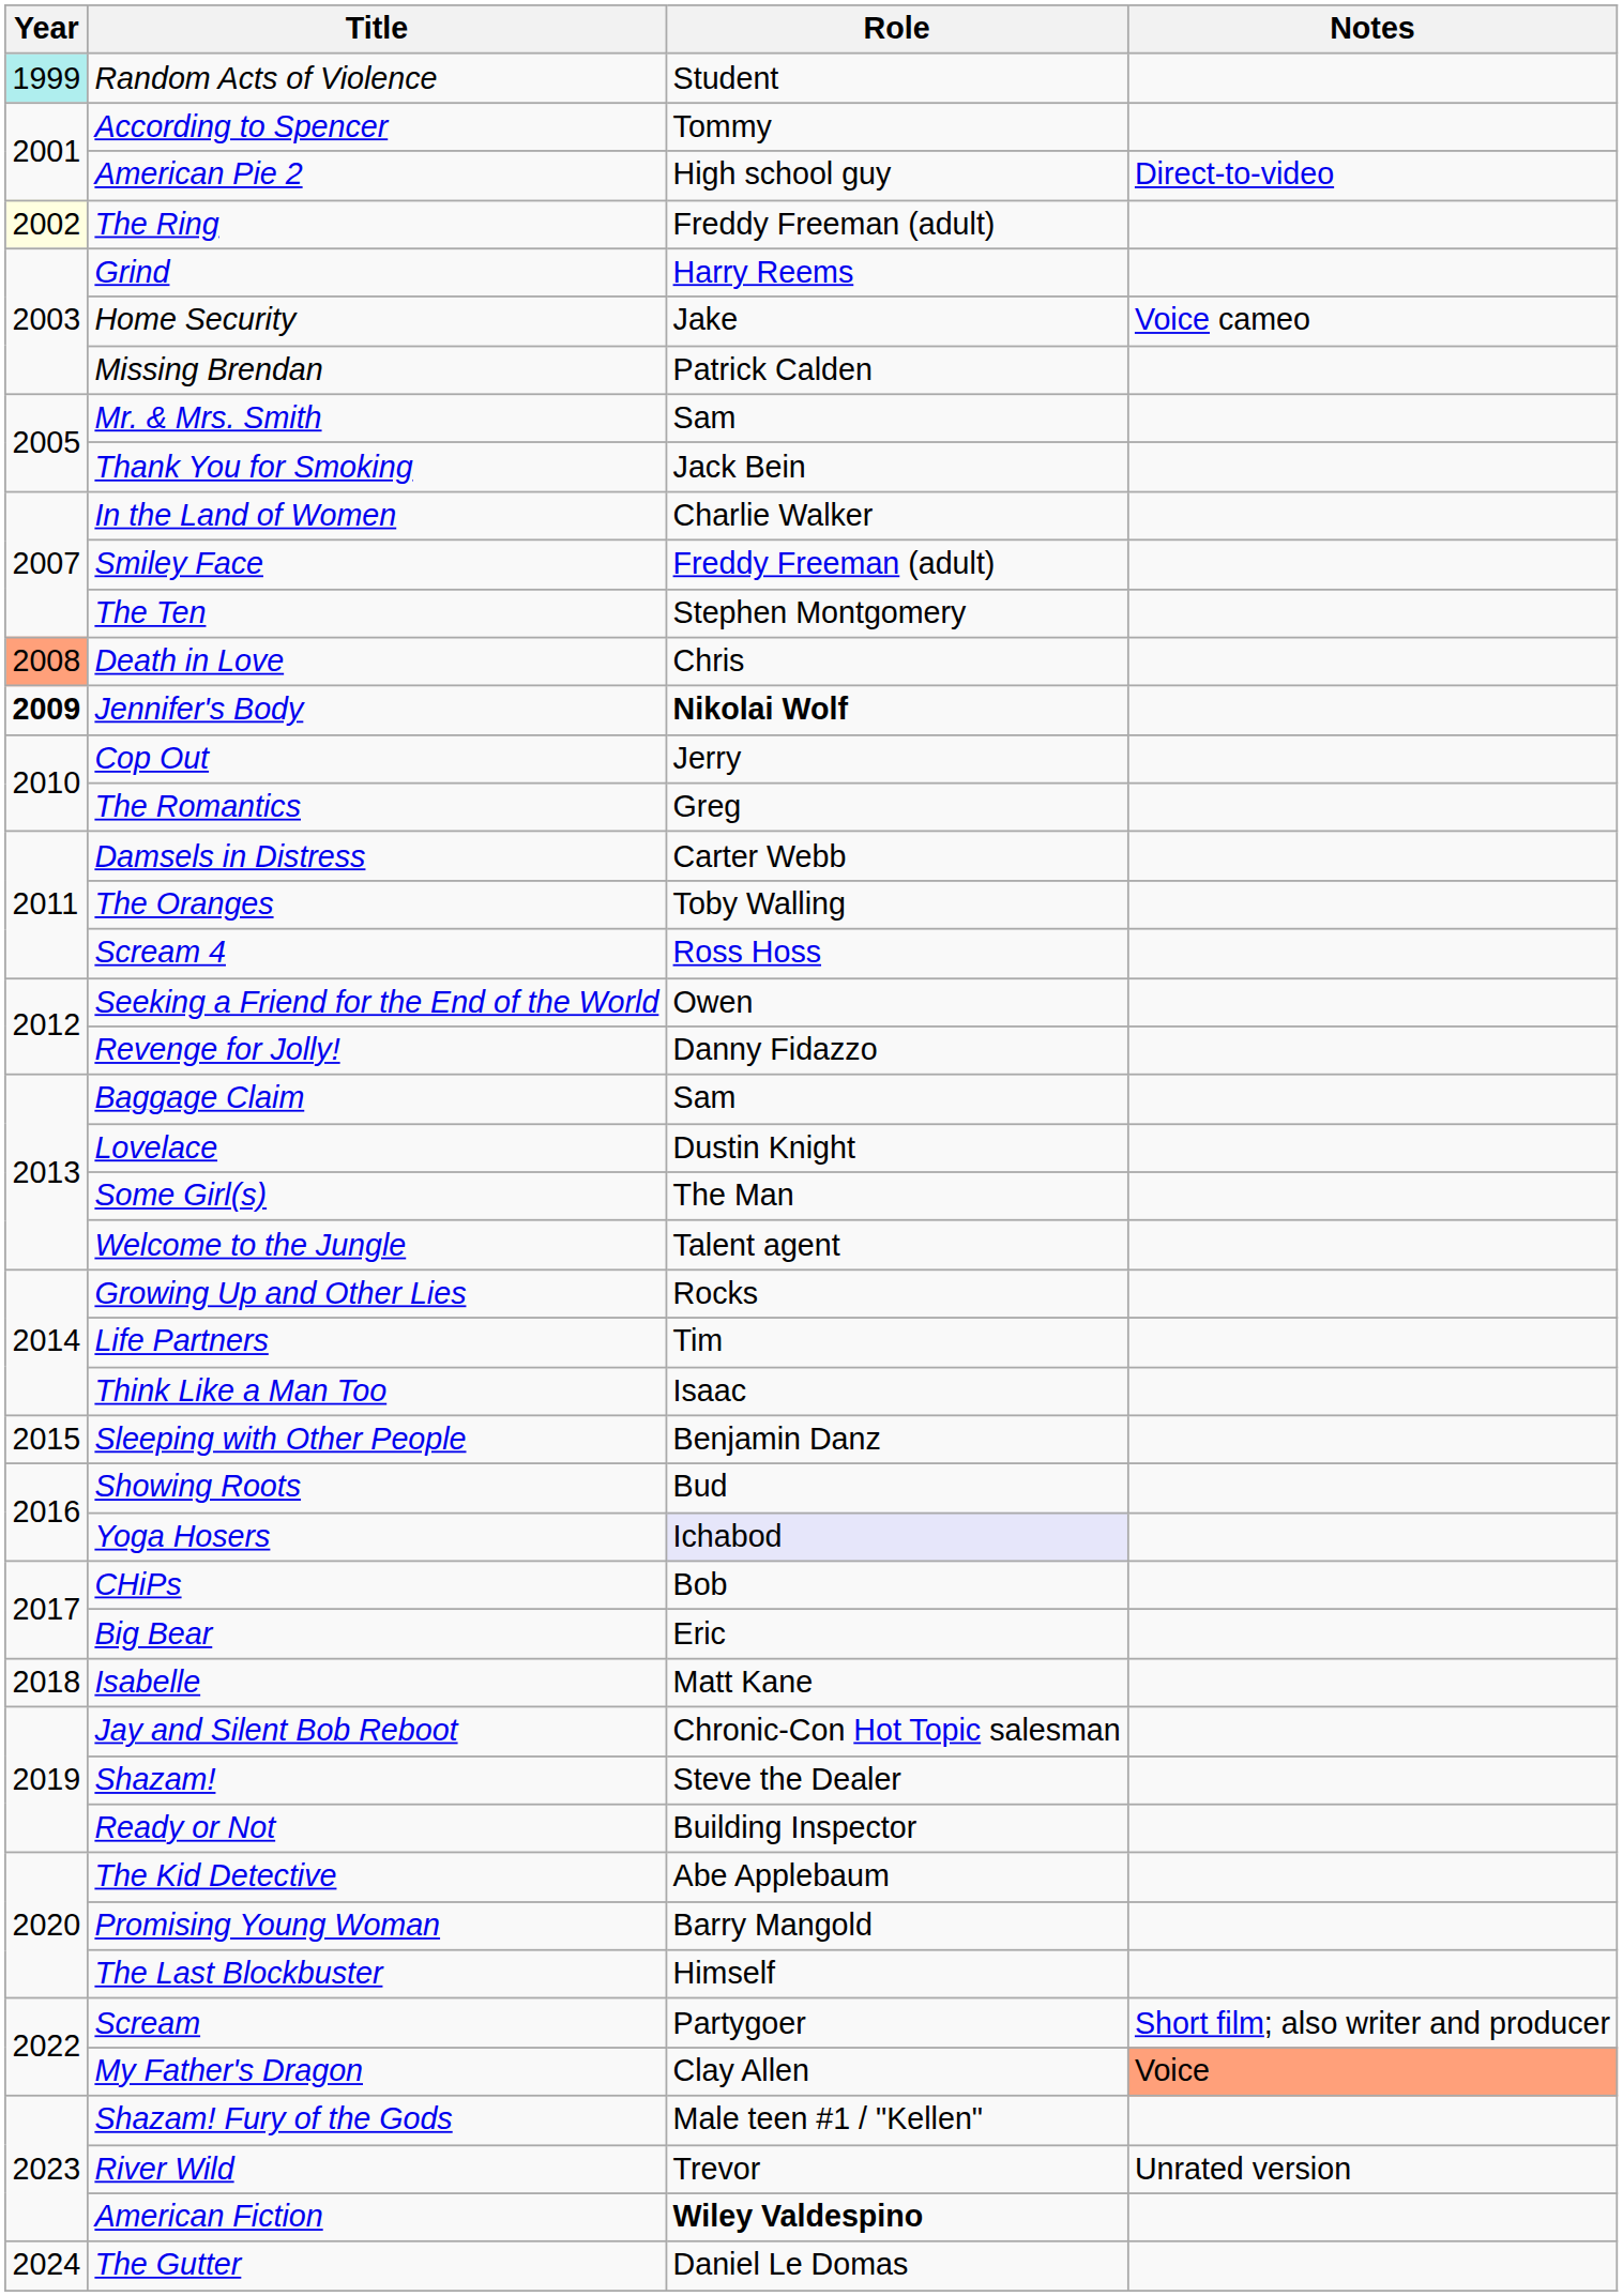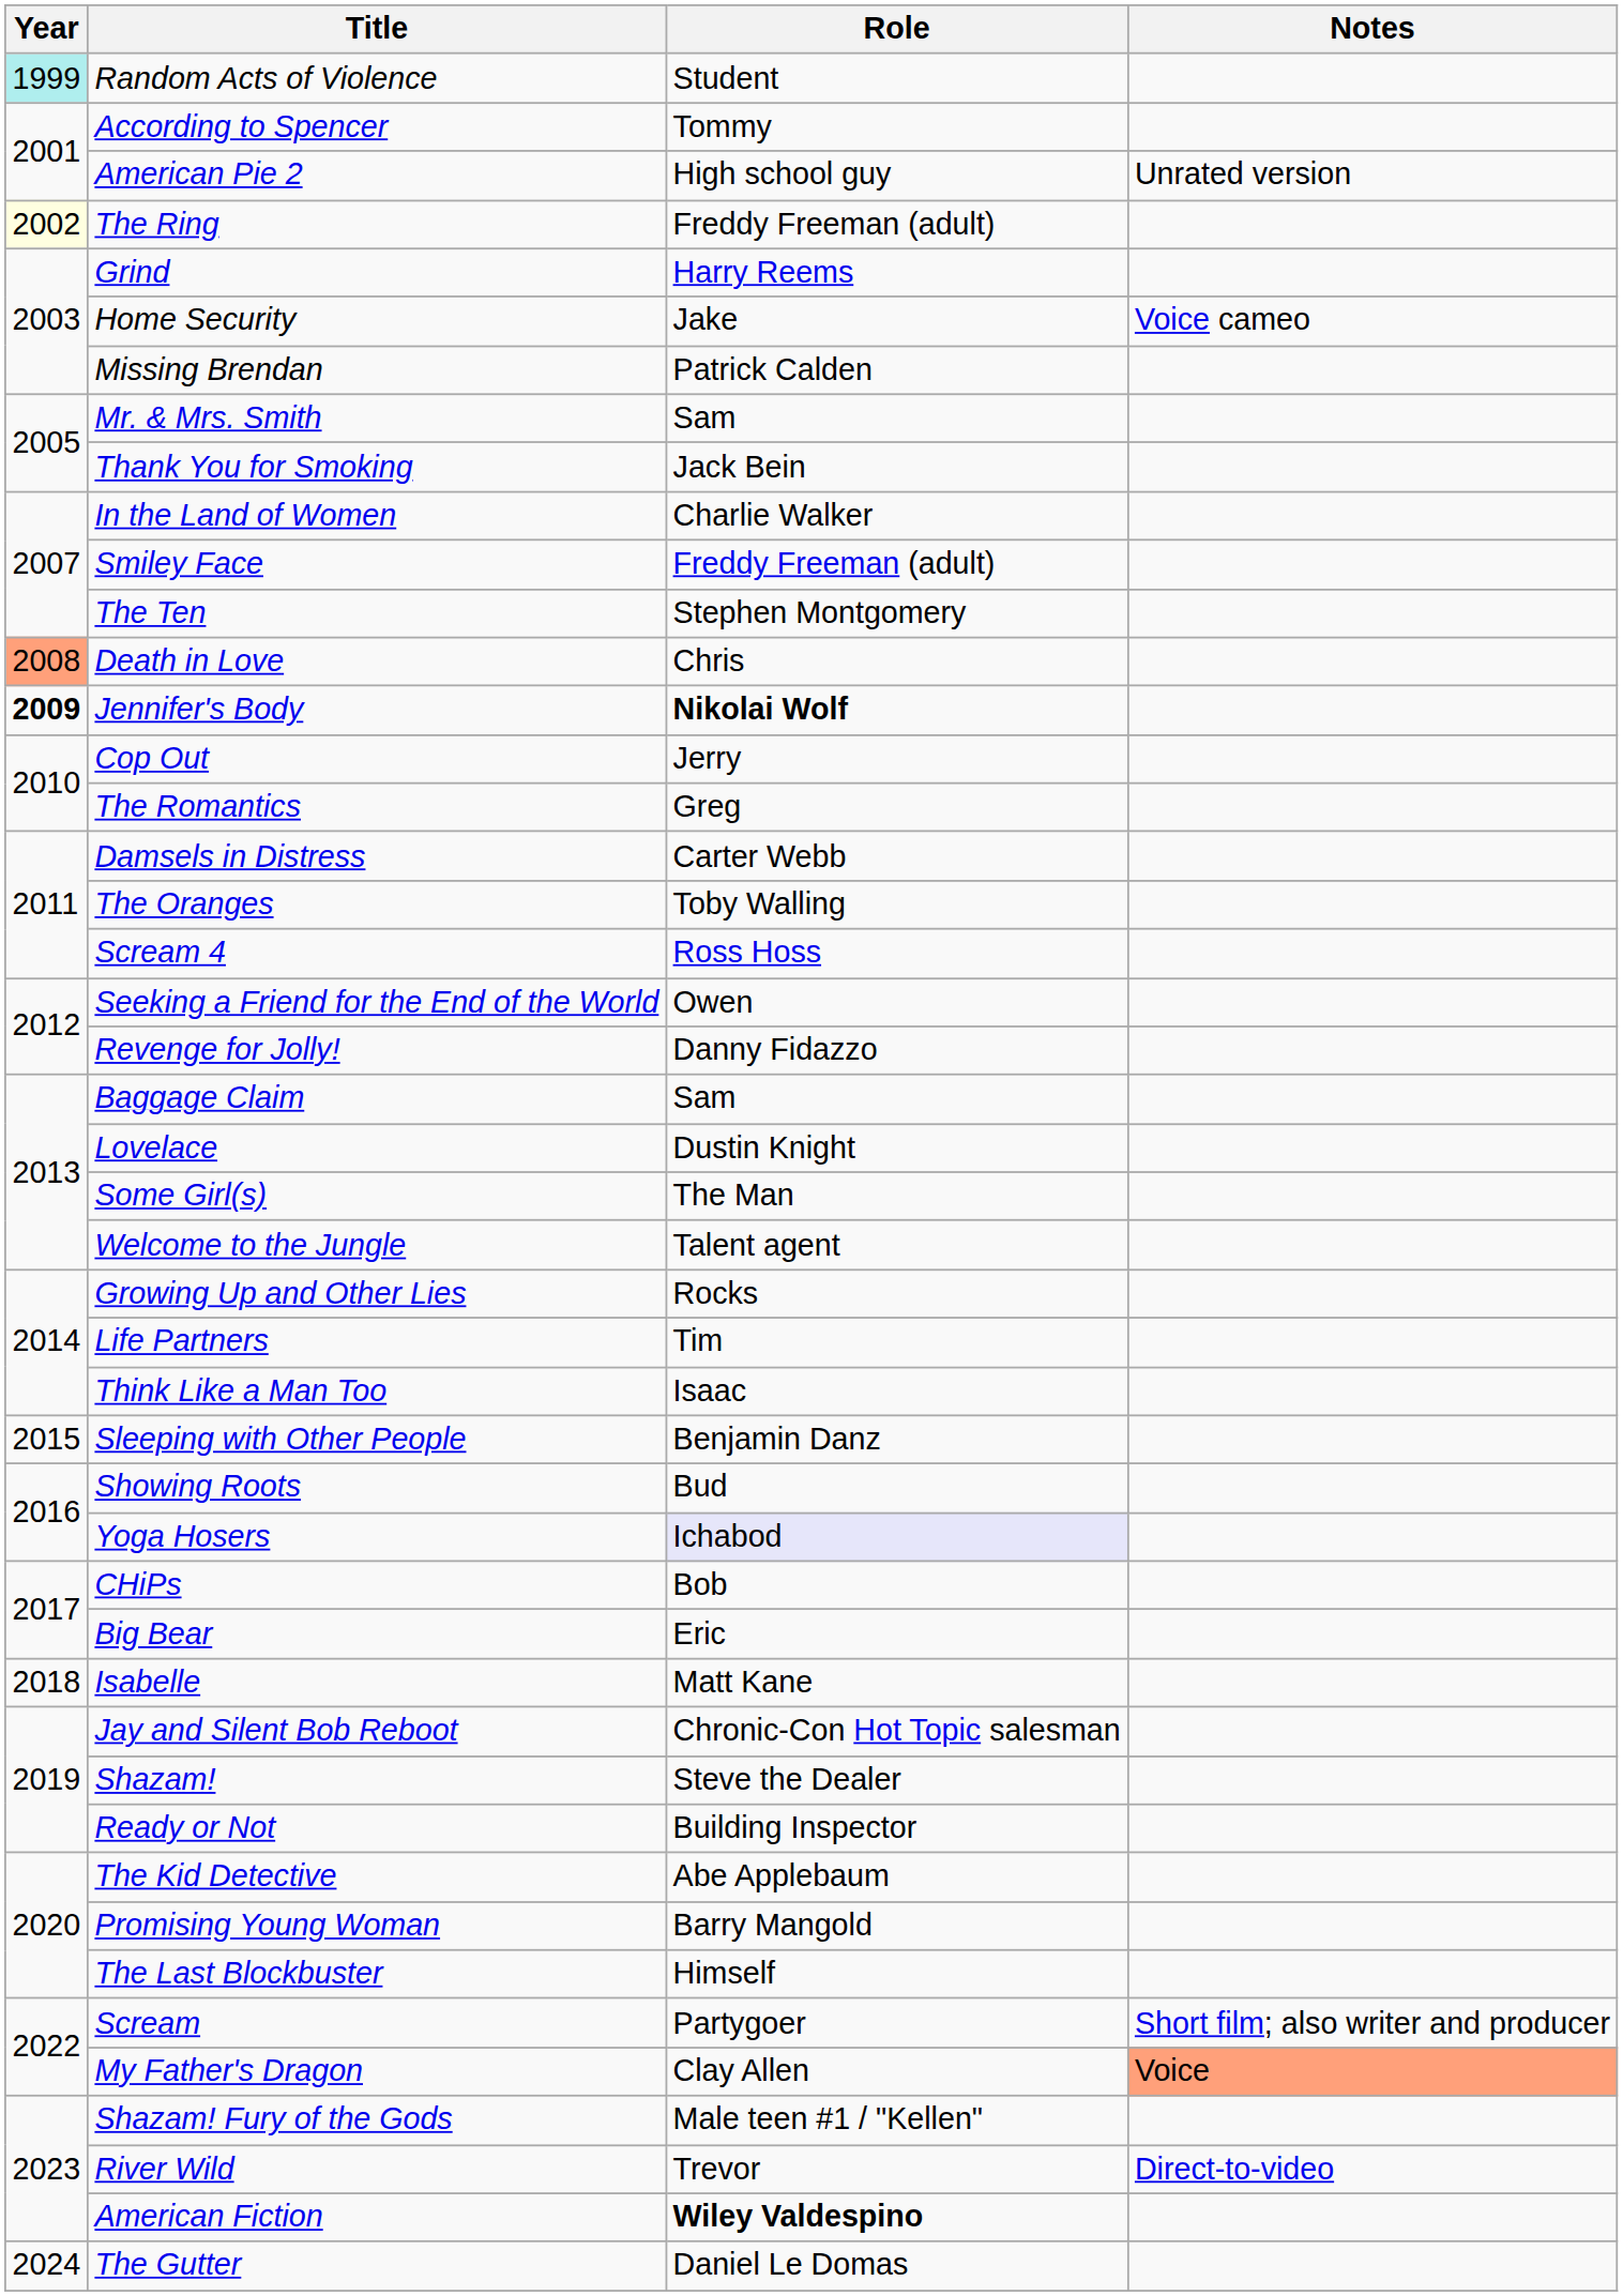American Pie 2 | Notes: Direct-to-video -> Unrated version
River Wild | Notes: Unrated version -> Direct-to-video
